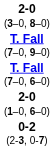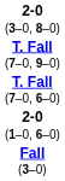+ row: Fall (3–0)
- row: 0-2 (2-3, 0-7)
